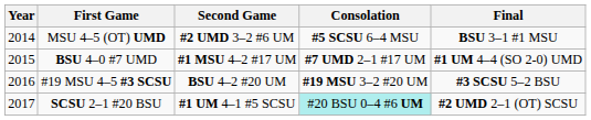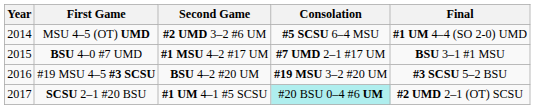MSU 4–5 (OT) UMD | Final: BSU 3–1 #1 MSU -> #1 UM 4–4 (SO 2-0) UMD
BSU 4–0 #7 UMD | Final: #1 UM 4–4 (SO 2-0) UMD -> BSU 3–1 #1 MSU
